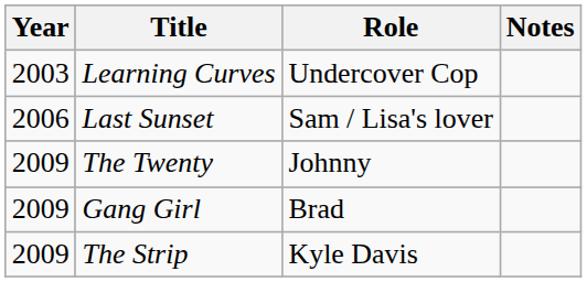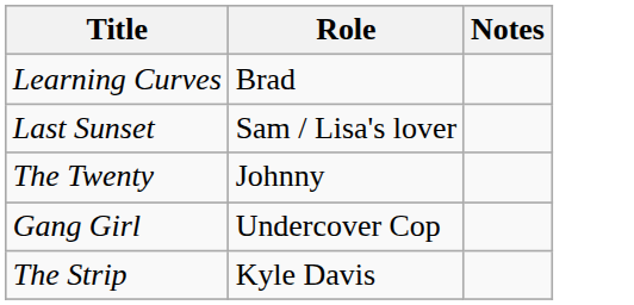- column: Year | 2003 | 2006 | 2009 | 2009 | 2009
Learning Curves | Role: Undercover Cop -> Brad
Gang Girl | Role: Brad -> Undercover Cop
